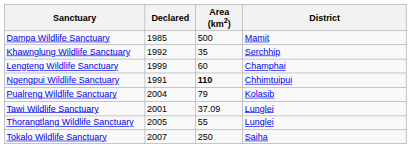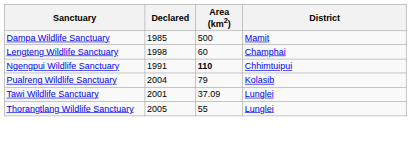- row: Khawnglung Wildlife Sanctuary | 1992 | 35 | Serchhip
Lengteng Wildlife Sanctuary | Declared: 1999 -> 1998
- row: Tokalo Wildlife Sanctuary | 2007 | 250 | Saiha
